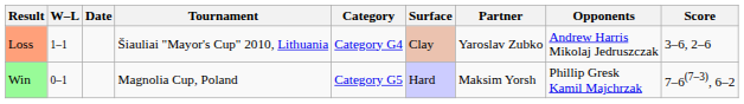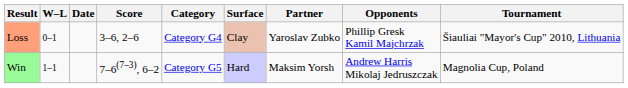columns swapped: Tournament <-> Score
Loss | W–L: 1–1 -> 0–1
Loss | Opponents: Andrew Harris Mikolaj Jedruszczak -> Phillip Gresk Kamil Majchrzak
Win | W–L: 0–1 -> 1–1
Win | Opponents: Phillip Gresk Kamil Majchrzak -> Andrew Harris Mikolaj Jedruszczak
